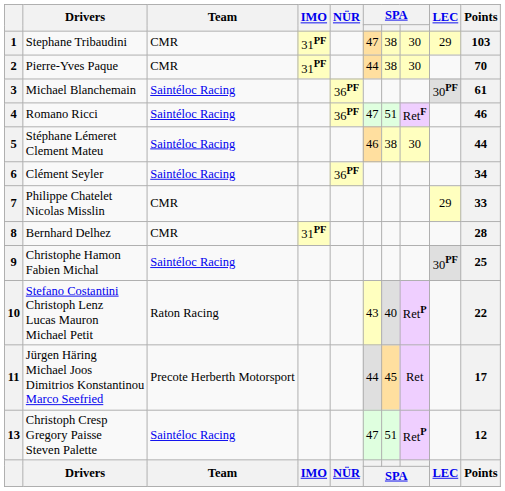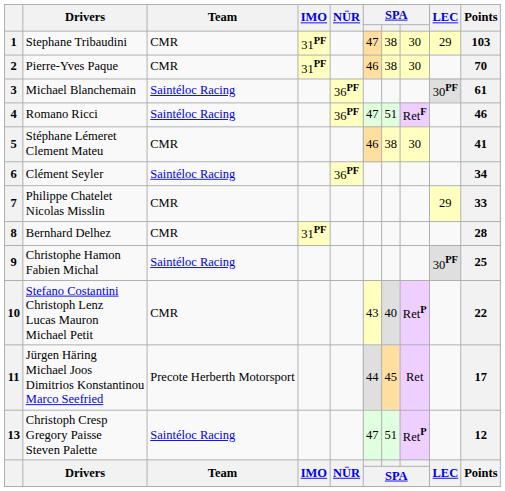2 | column 6: 44 -> 46
5 | Team: Saintéloc Racing -> CMR
5 | Points: 44 -> 41
10 | Team: Raton Racing -> CMR
